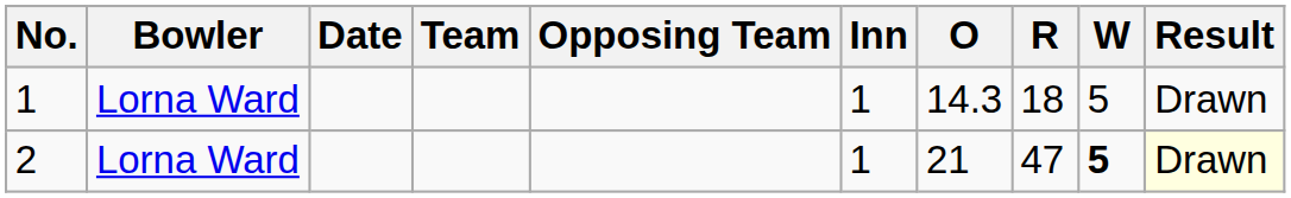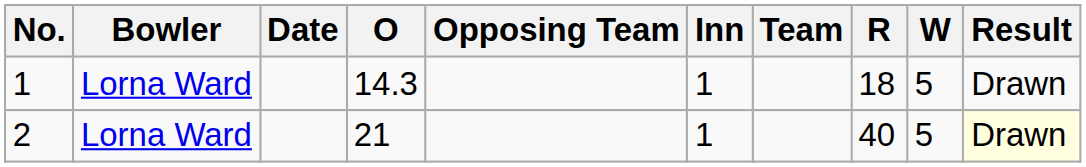columns swapped: Team <-> O
2 | R: 47 -> 40
2 | W: bold -> normal
